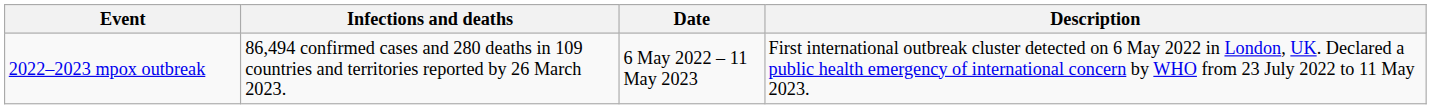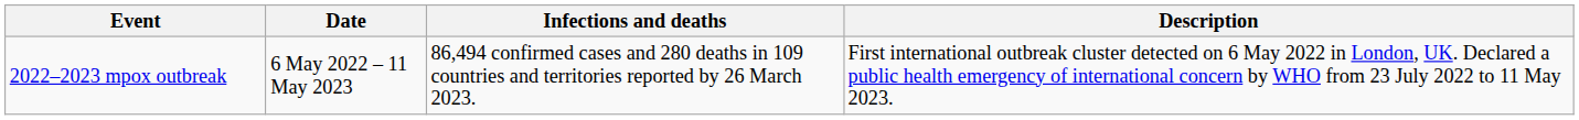columns swapped: Date <-> Infections and deaths
